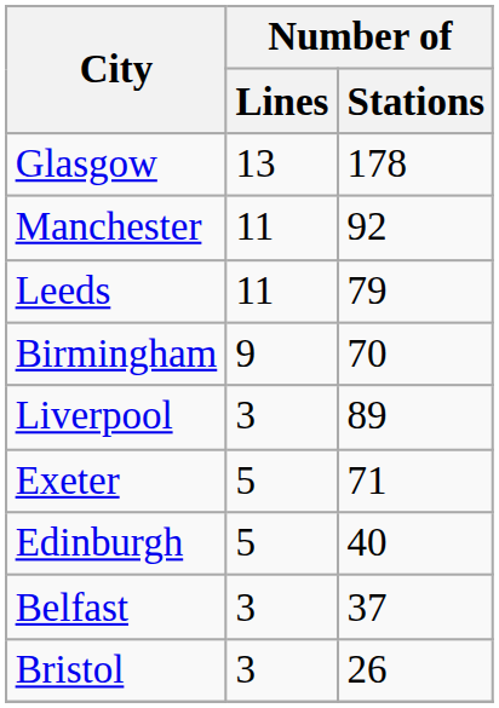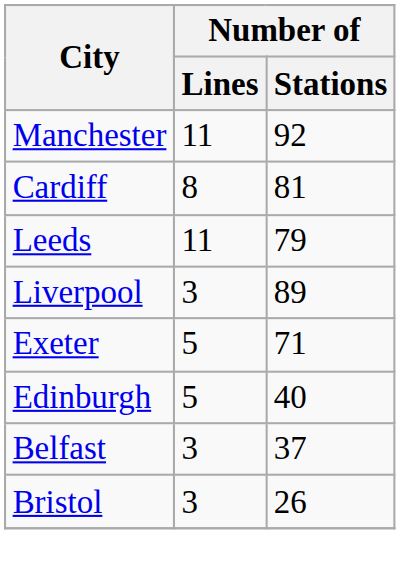- row: Glasgow | 13 | 178
+ row: Cardiff | 8 | 81
- row: Birmingham | 9 | 70
